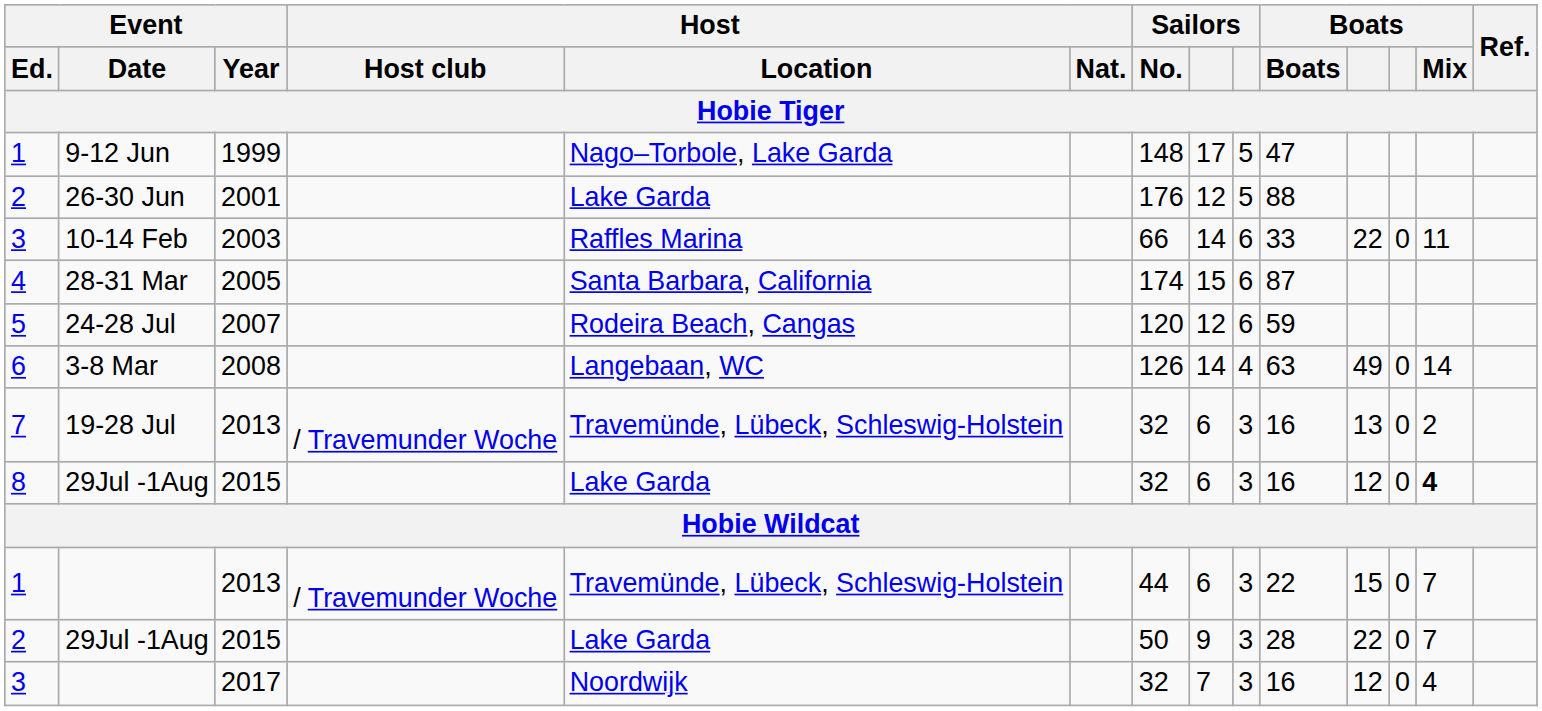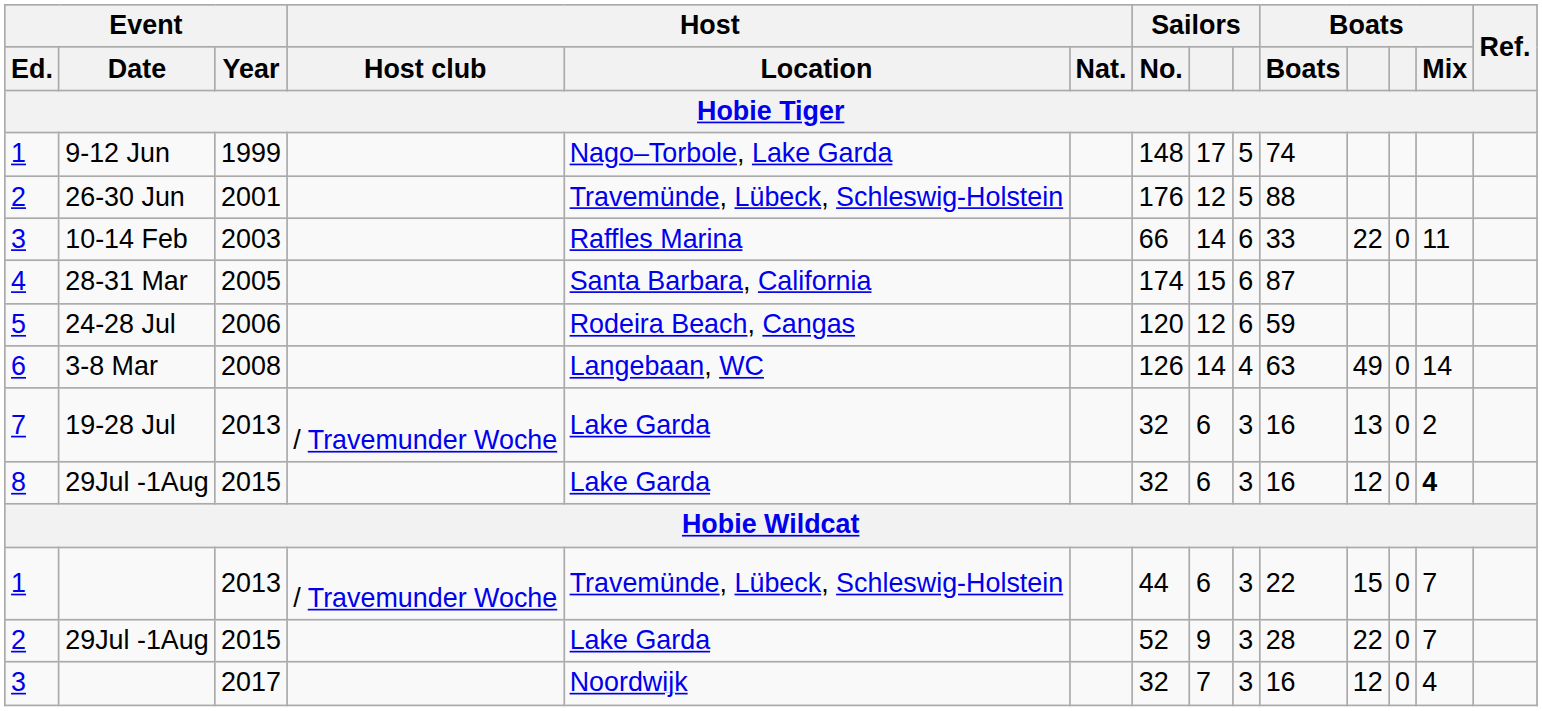9-12 Jun | column 10: 47 -> 74
26-30 Jun | Host / Location: Lake Garda -> Travemünde, Lübeck, Schleswig-Holstein
24-28 Jul | Event / Year: 2007 -> 2006
19-28 Jul | Host / Location: Travemünde, Lübeck, Schleswig-Holstein -> Lake Garda
2 / 29Jul -1Aug | Sailors / No.: 50 -> 52
